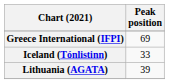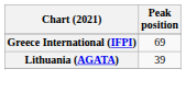- row: Iceland (Tónlistinn) | 33
